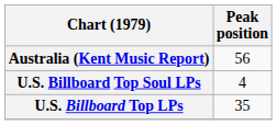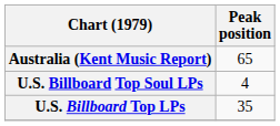Australia (Kent Music Report) | Peak position: 56 -> 65
